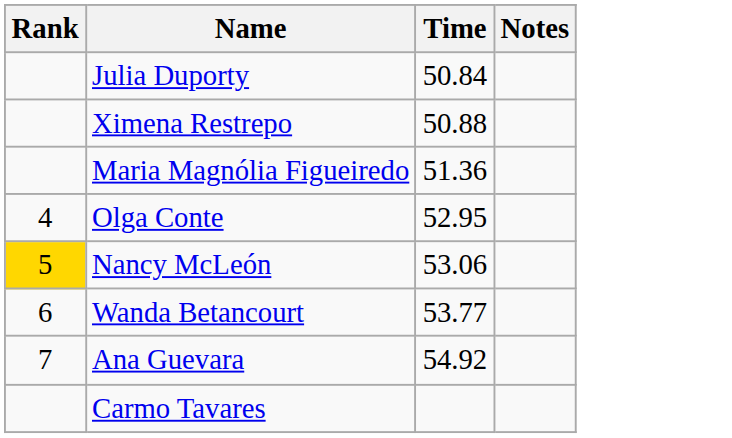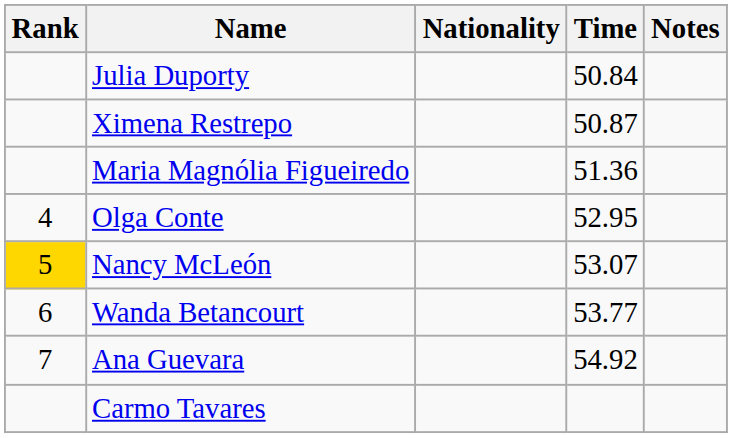+ column: Nationality
Ximena Restrepo | Time: 50.88 -> 50.87
Nancy McLeón | Time: 53.06 -> 53.07
